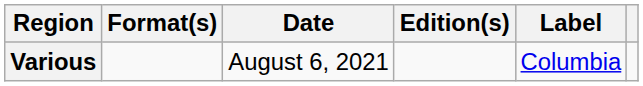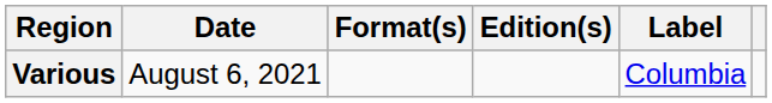columns swapped: Date <-> Format(s)
